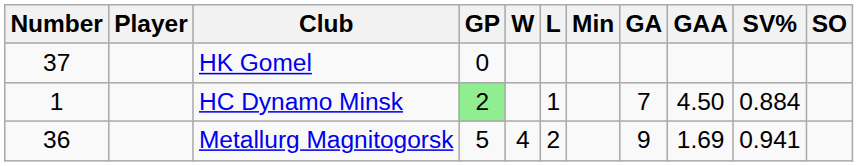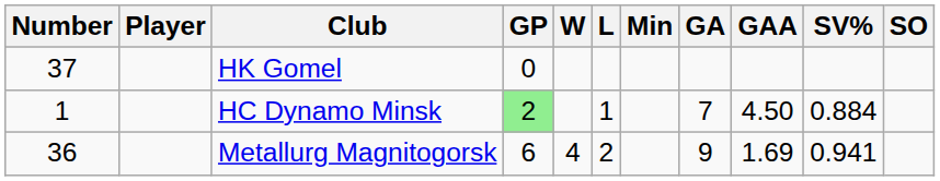Metallurg Magnitogorsk | GP: 5 -> 6
